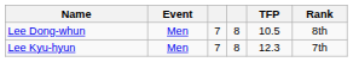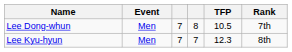Lee Dong-whun | Rank: 8th -> 7th
Lee Kyu-hyun | column 4: 8 -> 7
Lee Kyu-hyun | Rank: 7th -> 8th
